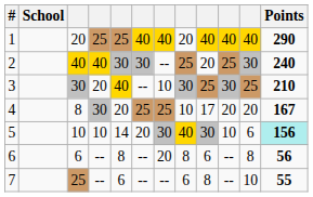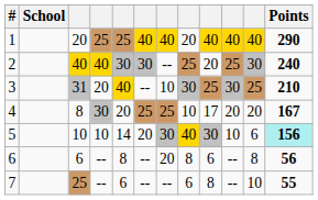3 | column 3: 30 -> 31
